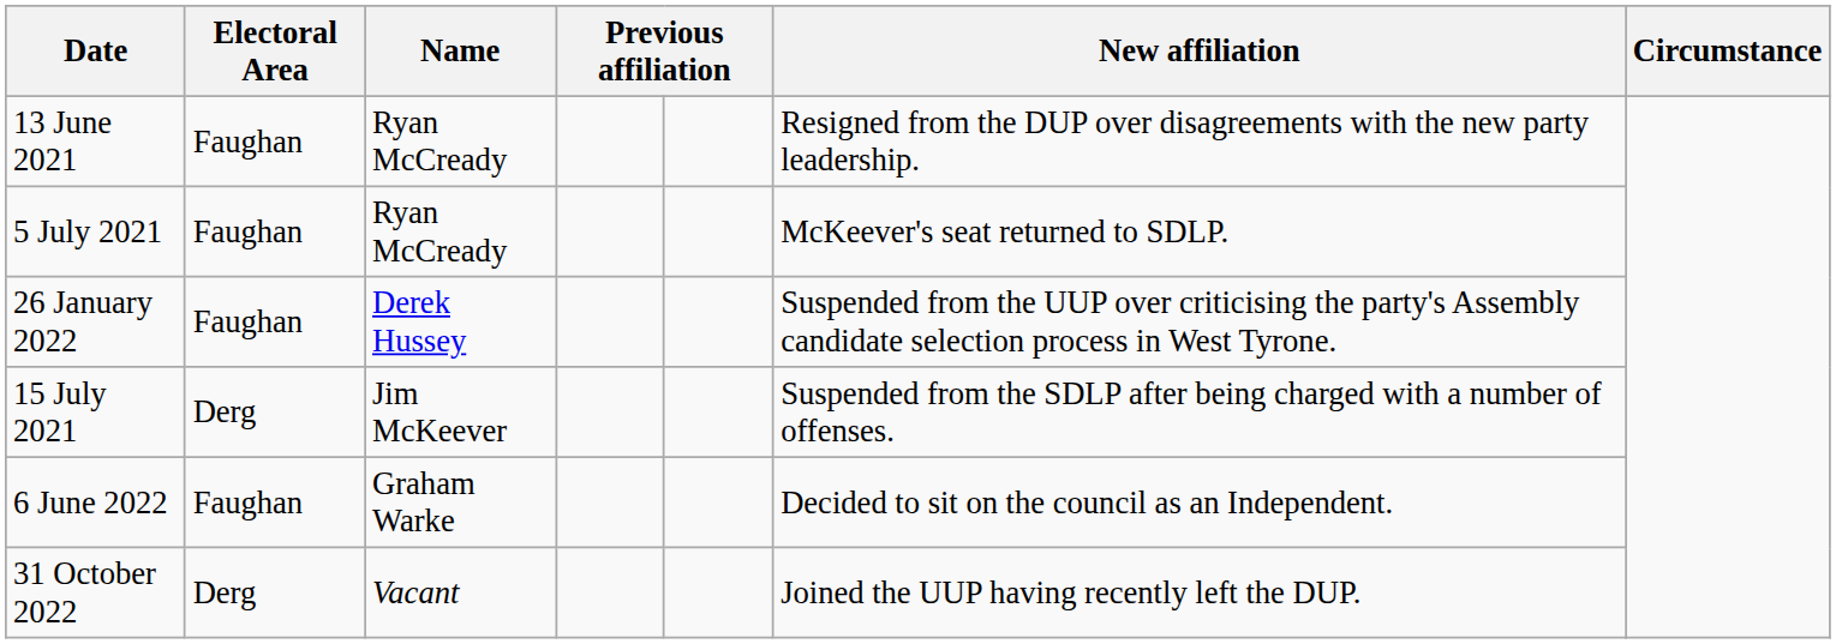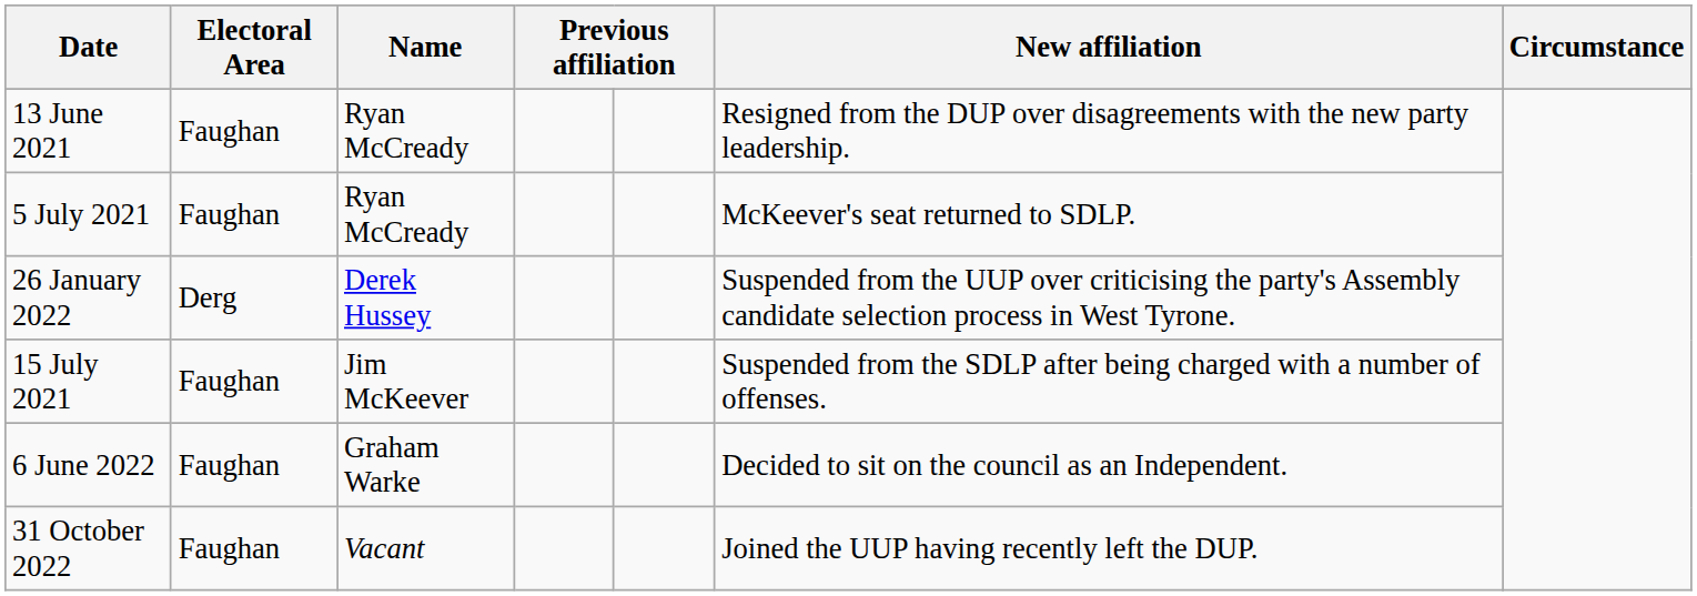26 January 2022 | Electoral Area: Faughan -> Derg
15 July 2021 | Electoral Area: Derg -> Faughan
31 October 2022 | Electoral Area: Derg -> Faughan
